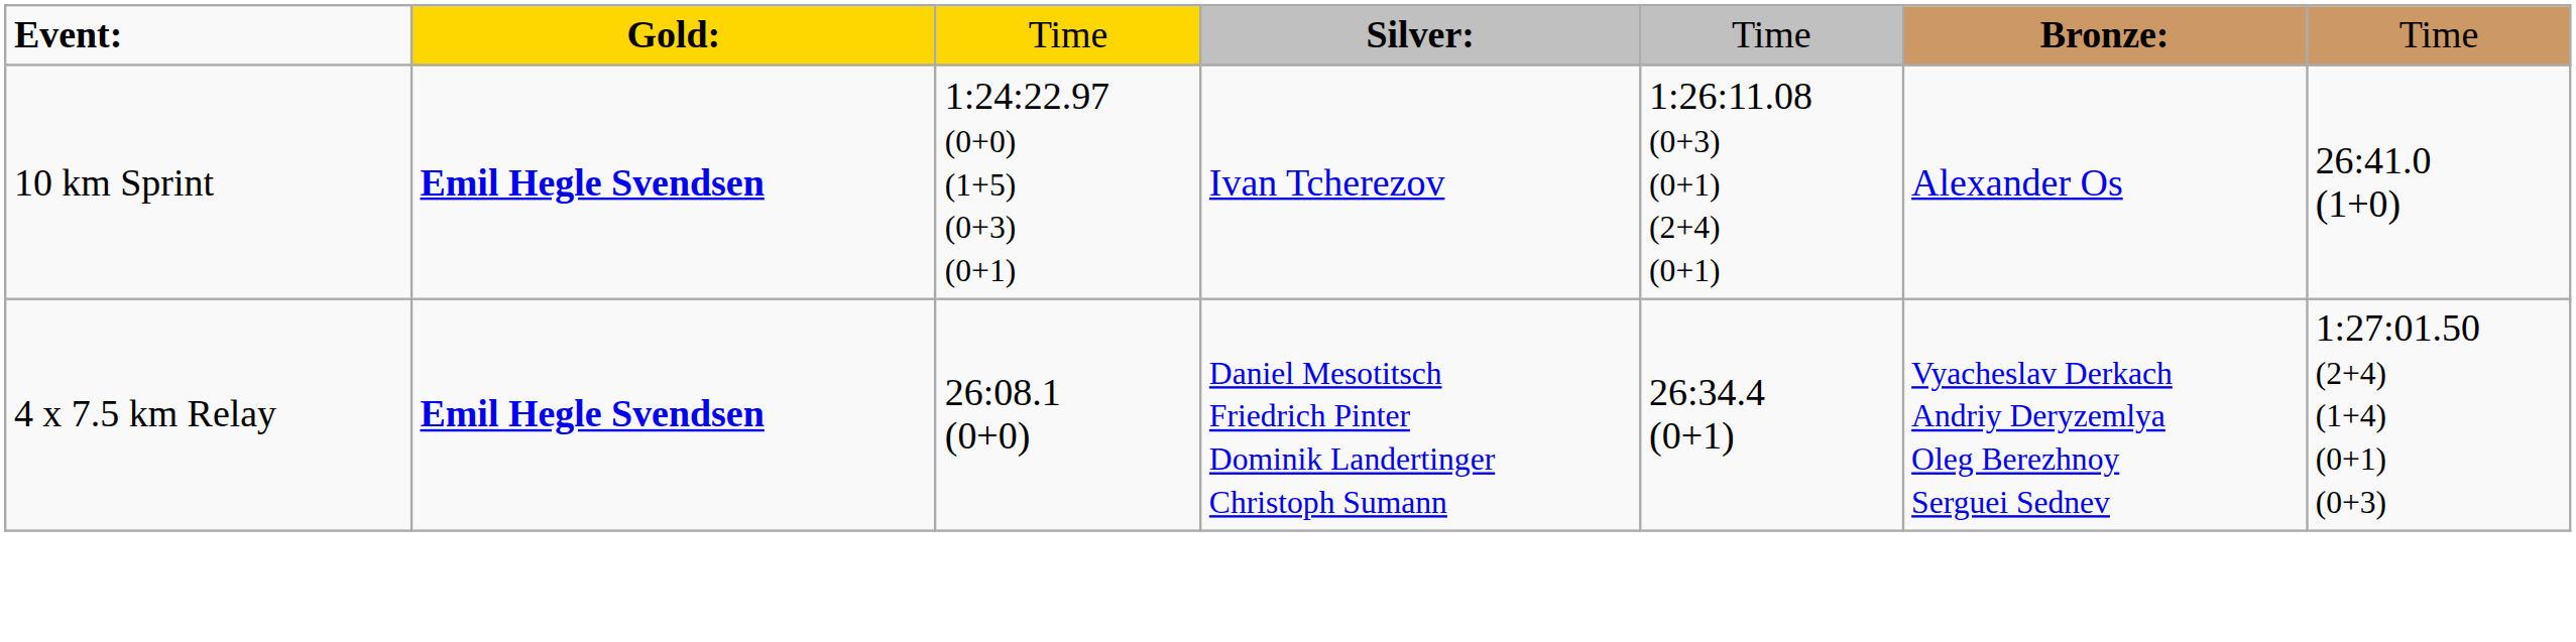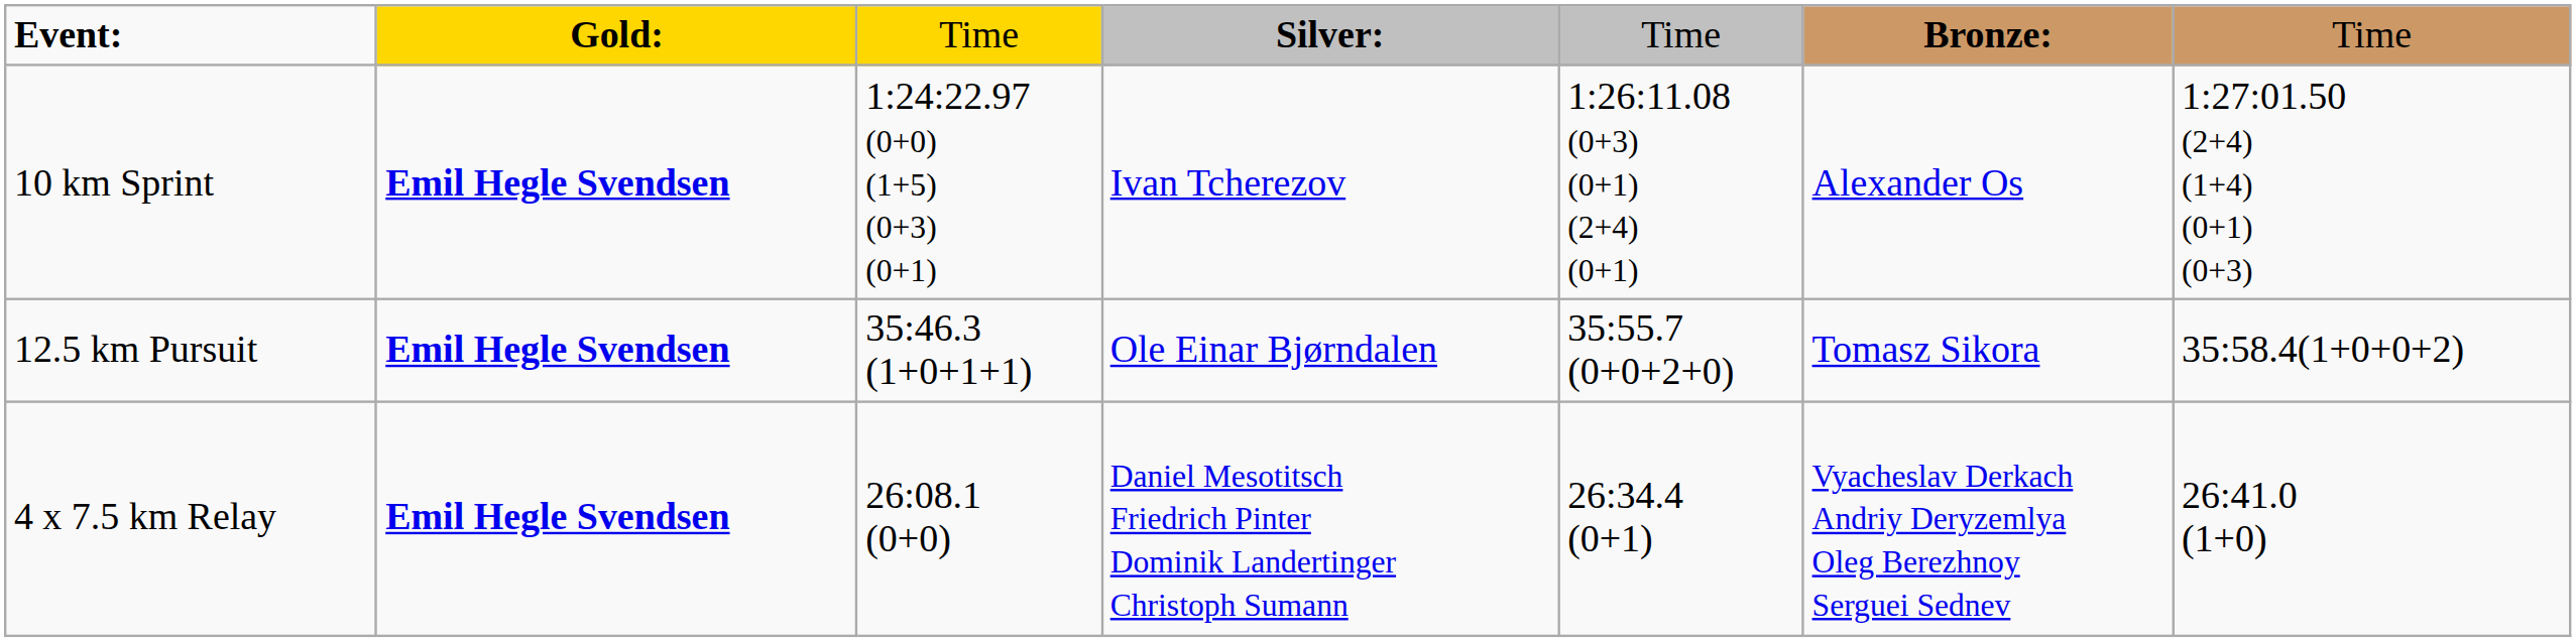10 km Sprint | column 7: 26:41.0 (1+0) -> 1:27:01.50 (2+4) (1+4) (0+1) (0+3)
+ row: 12.5 km Pursuit | Emil Hegle Svendsen | 35:46.3 (1+0+1+1) | Ole Einar Bjørndalen | 35:55.7 (0+0+2+0) | Tomasz Sikora | 35:58.4(1+0+0+2)
4 x 7.5 km Relay | column 7: 1:27:01.50 (2+4) (1+4) (0+1) (0+3) -> 26:41.0 (1+0)
